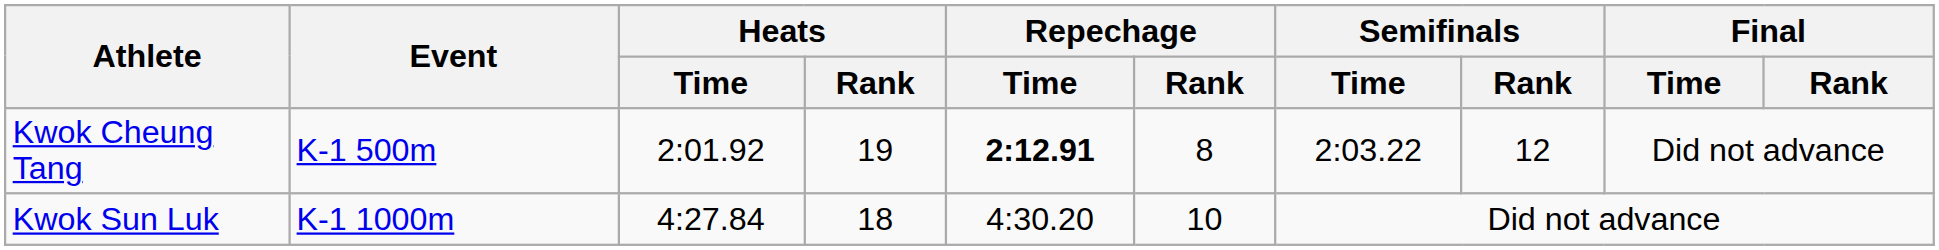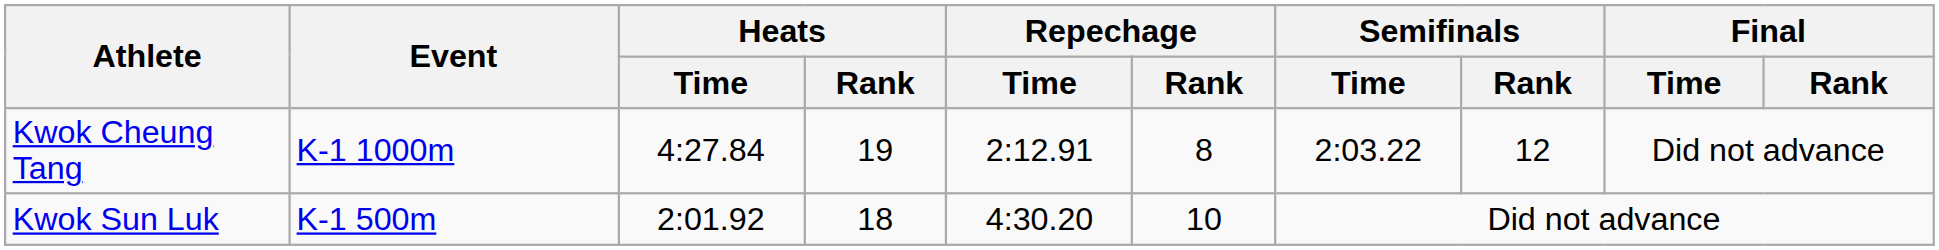Kwok Cheung Tang | Event: K-1 500m -> K-1 1000m
Kwok Cheung Tang | Heats / Time: 2:01.92 -> 4:27.84
Kwok Cheung Tang | Repechage / Time: bold -> normal
Kwok Sun Luk | Event: K-1 1000m -> K-1 500m
Kwok Sun Luk | Heats / Time: 4:27.84 -> 2:01.92
